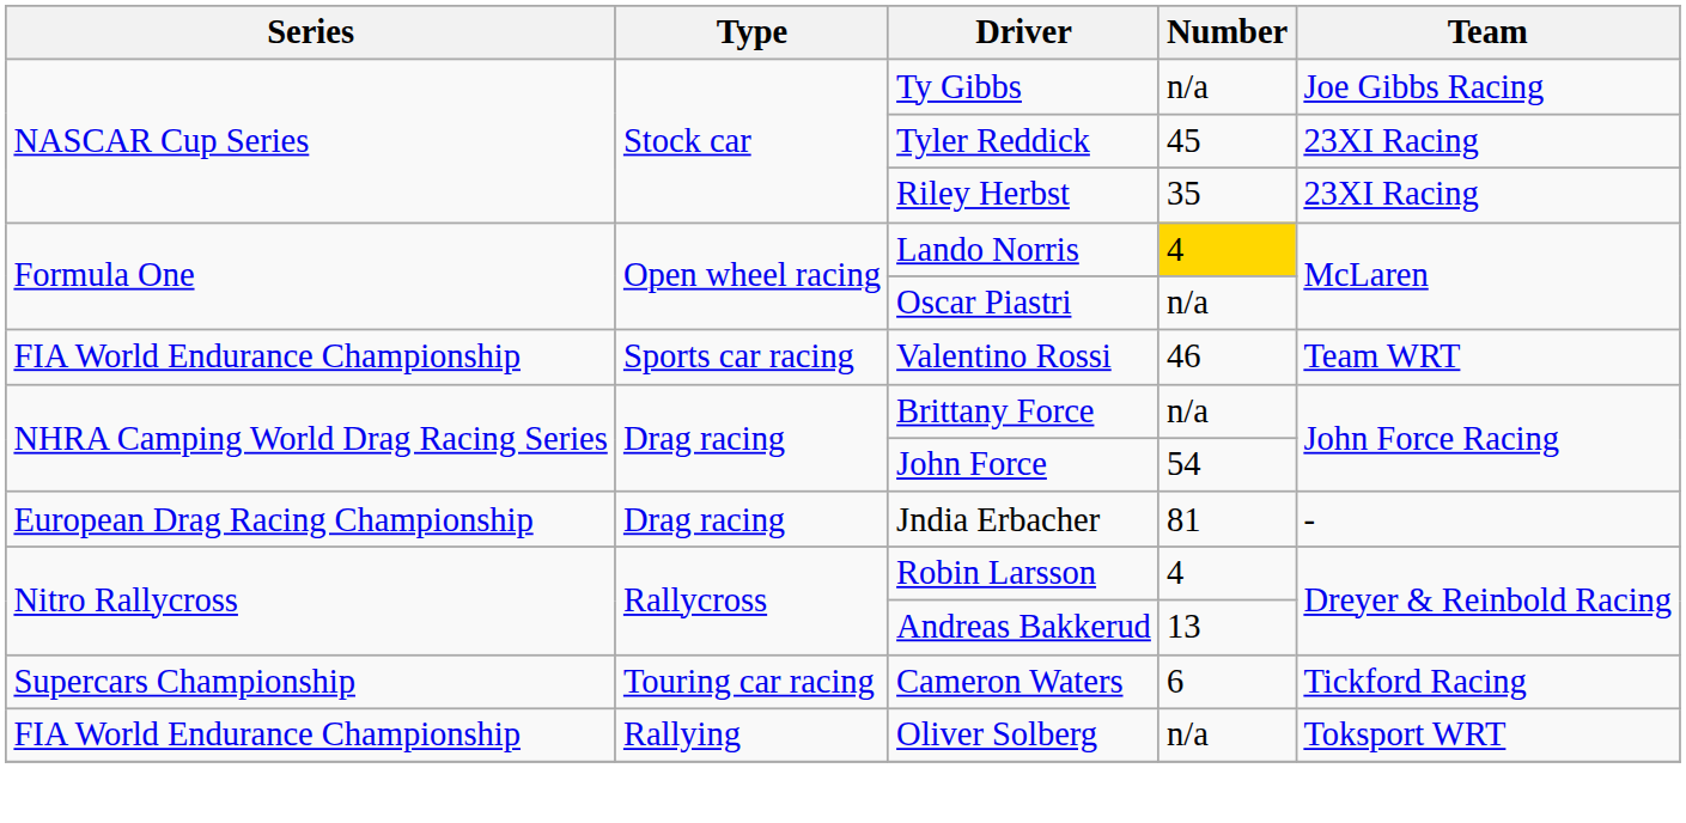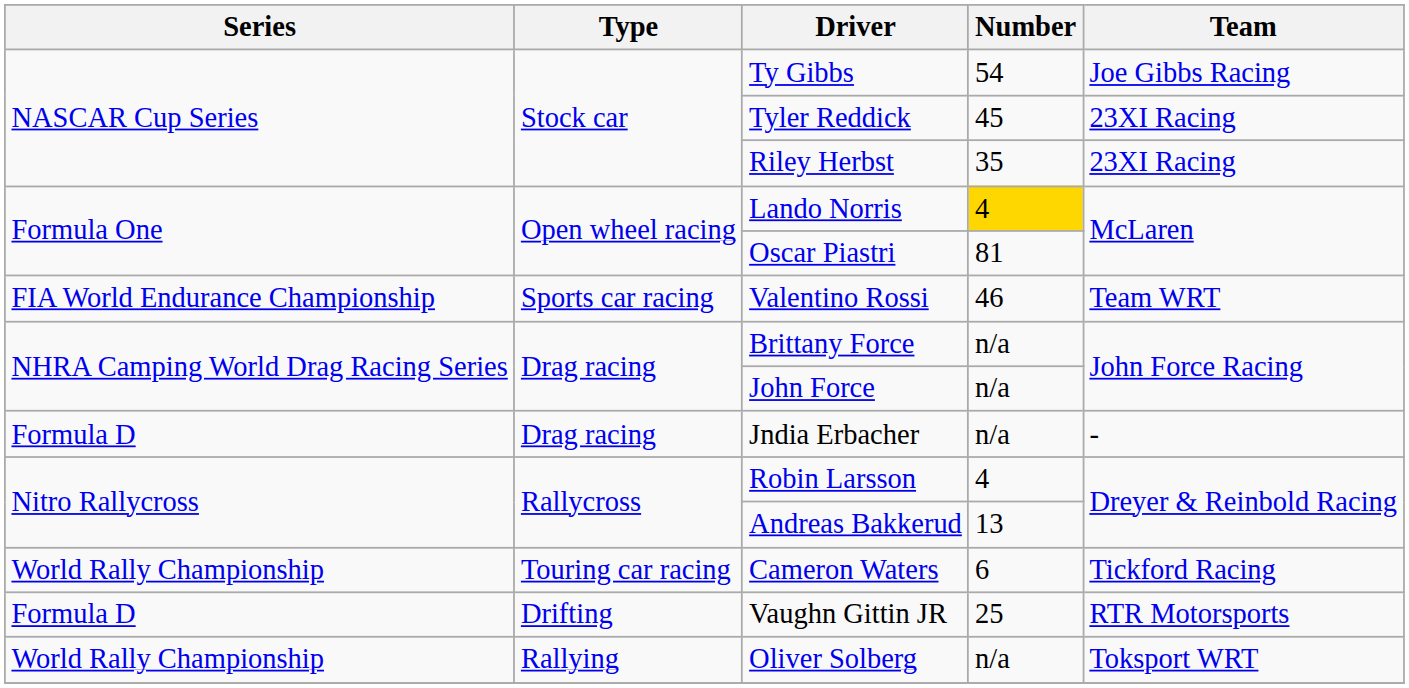Ty Gibbs | Number: n/a -> 54
Oscar Piastri | Number: n/a -> 81
John Force | Number: 54 -> n/a
Jndia Erbacher | Series: European Drag Racing Championship -> Formula D
Jndia Erbacher | Number: 81 -> n/a
Cameron Waters | Series: Supercars Championship -> World Rally Championship
+ row: Formula D | Drifting | Vaughn Gittin JR | 25 | RTR Motorsports
Oliver Solberg | Series: FIA World Endurance Championship -> World Rally Championship
